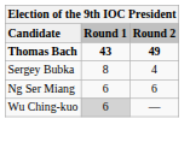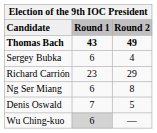Sergey Bubka | Round 1: 8 -> 6
+ row: Richard Carrión | 23 | 29
Ng Ser Miang | Round 2: 6 -> 8
+ row: Denis Oswald | 7 | 5
